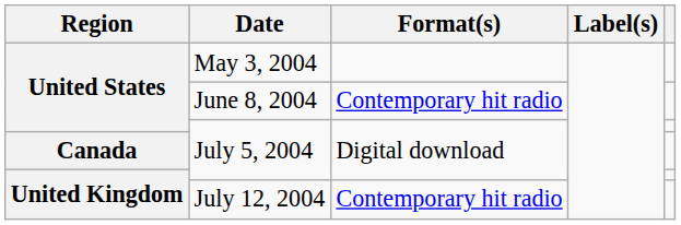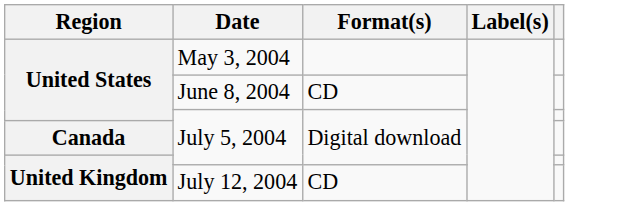June 8, 2004 | Format(s): Contemporary hit radio -> CD
July 12, 2004 | Format(s): Contemporary hit radio -> CD
